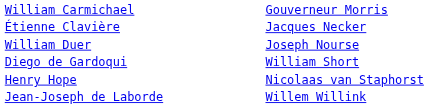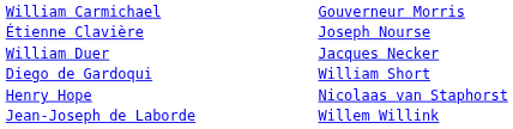Étienne Clavière | column 2: Jacques Necker -> Joseph Nourse
William Duer | column 2: Joseph Nourse -> Jacques Necker
